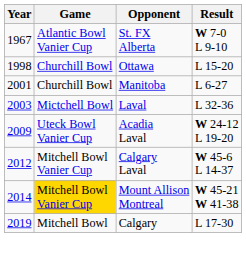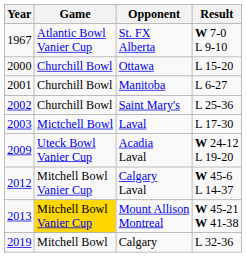Ottawa | Year: 1998 -> 2000
+ row: 2002 | Churchill Bowl | Saint Mary's | L 25-36
Laval | Result: L 32-36 -> L 17-30
Mount Allison Montreal | Year: 2014 -> 2013
Calgary | Result: L 17-30 -> L 32-36
